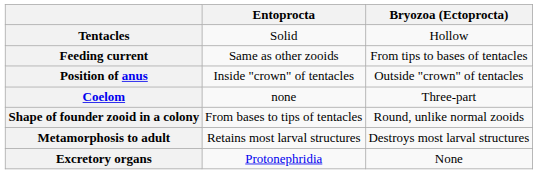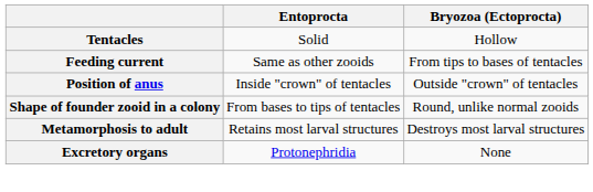- row: Coelom | none | Three-part
